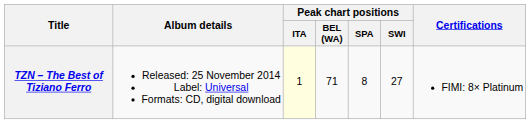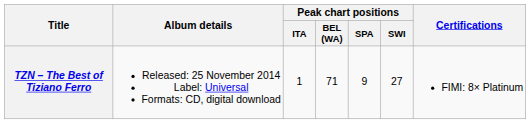TZN – The Best of Tiziano Ferro | Peak chart positions / ITA: lightyellow background -> no background
TZN – The Best of Tiziano Ferro | Peak chart positions / SPA: 8 -> 9
